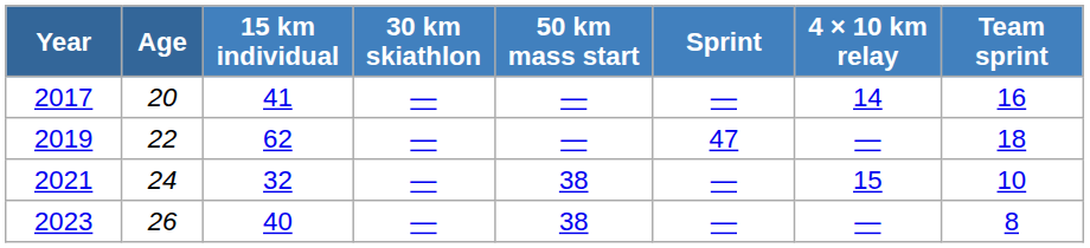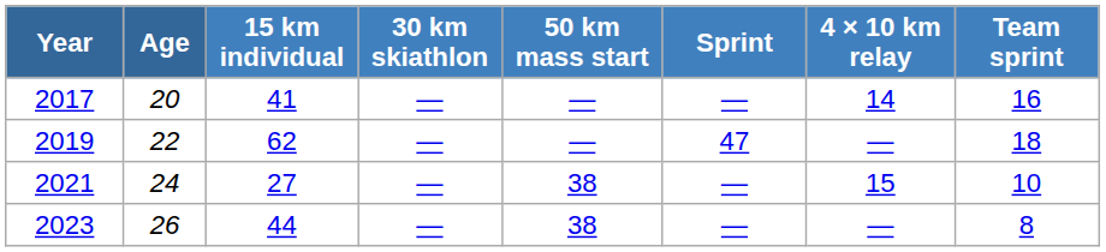2021 | 15 km individual: 32 -> 27
2023 | 15 km individual: 40 -> 44
